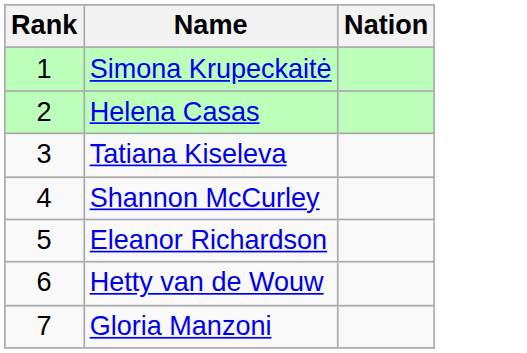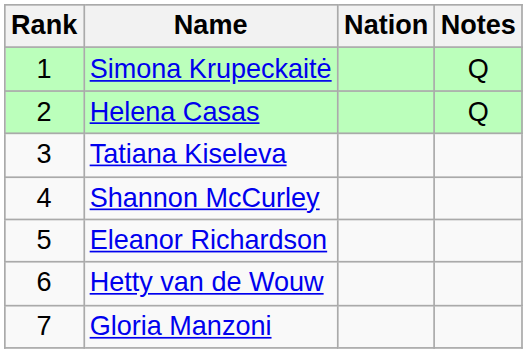+ column: Notes | Q | Q
